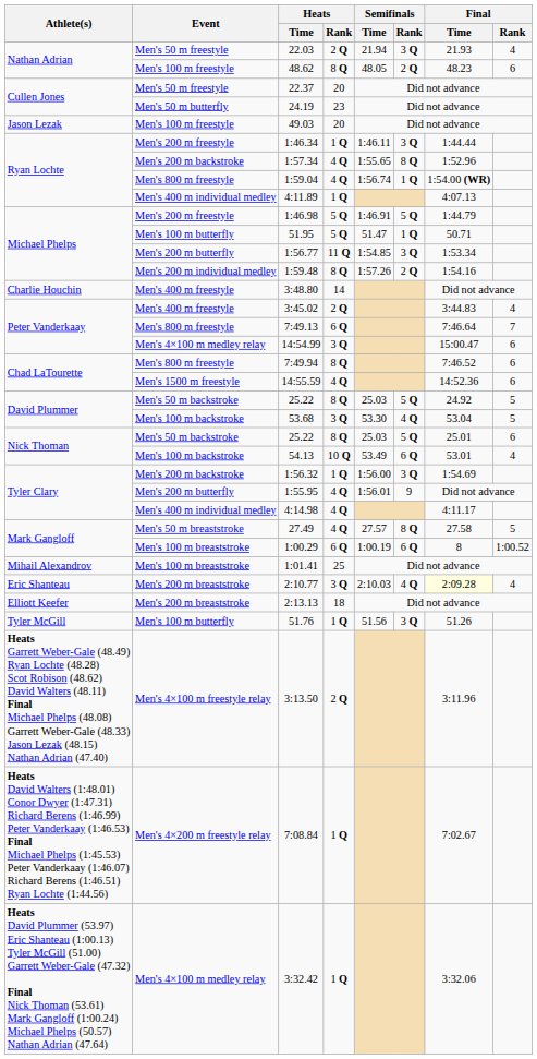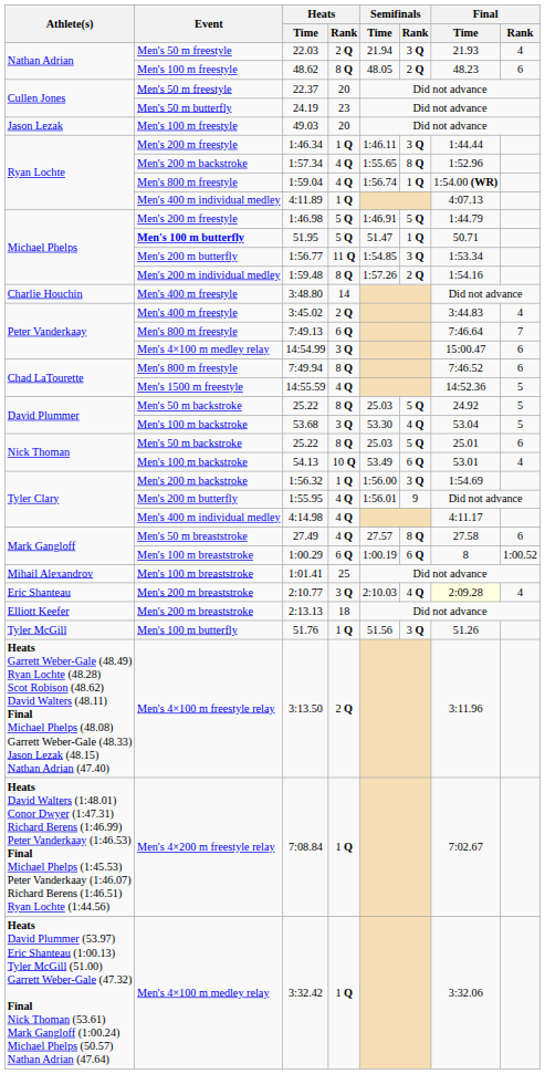51.95 | Event: normal -> bold
14:55.59 | Final / Rank: 6 -> 5
27.49 | Final / Rank: 5 -> 6
